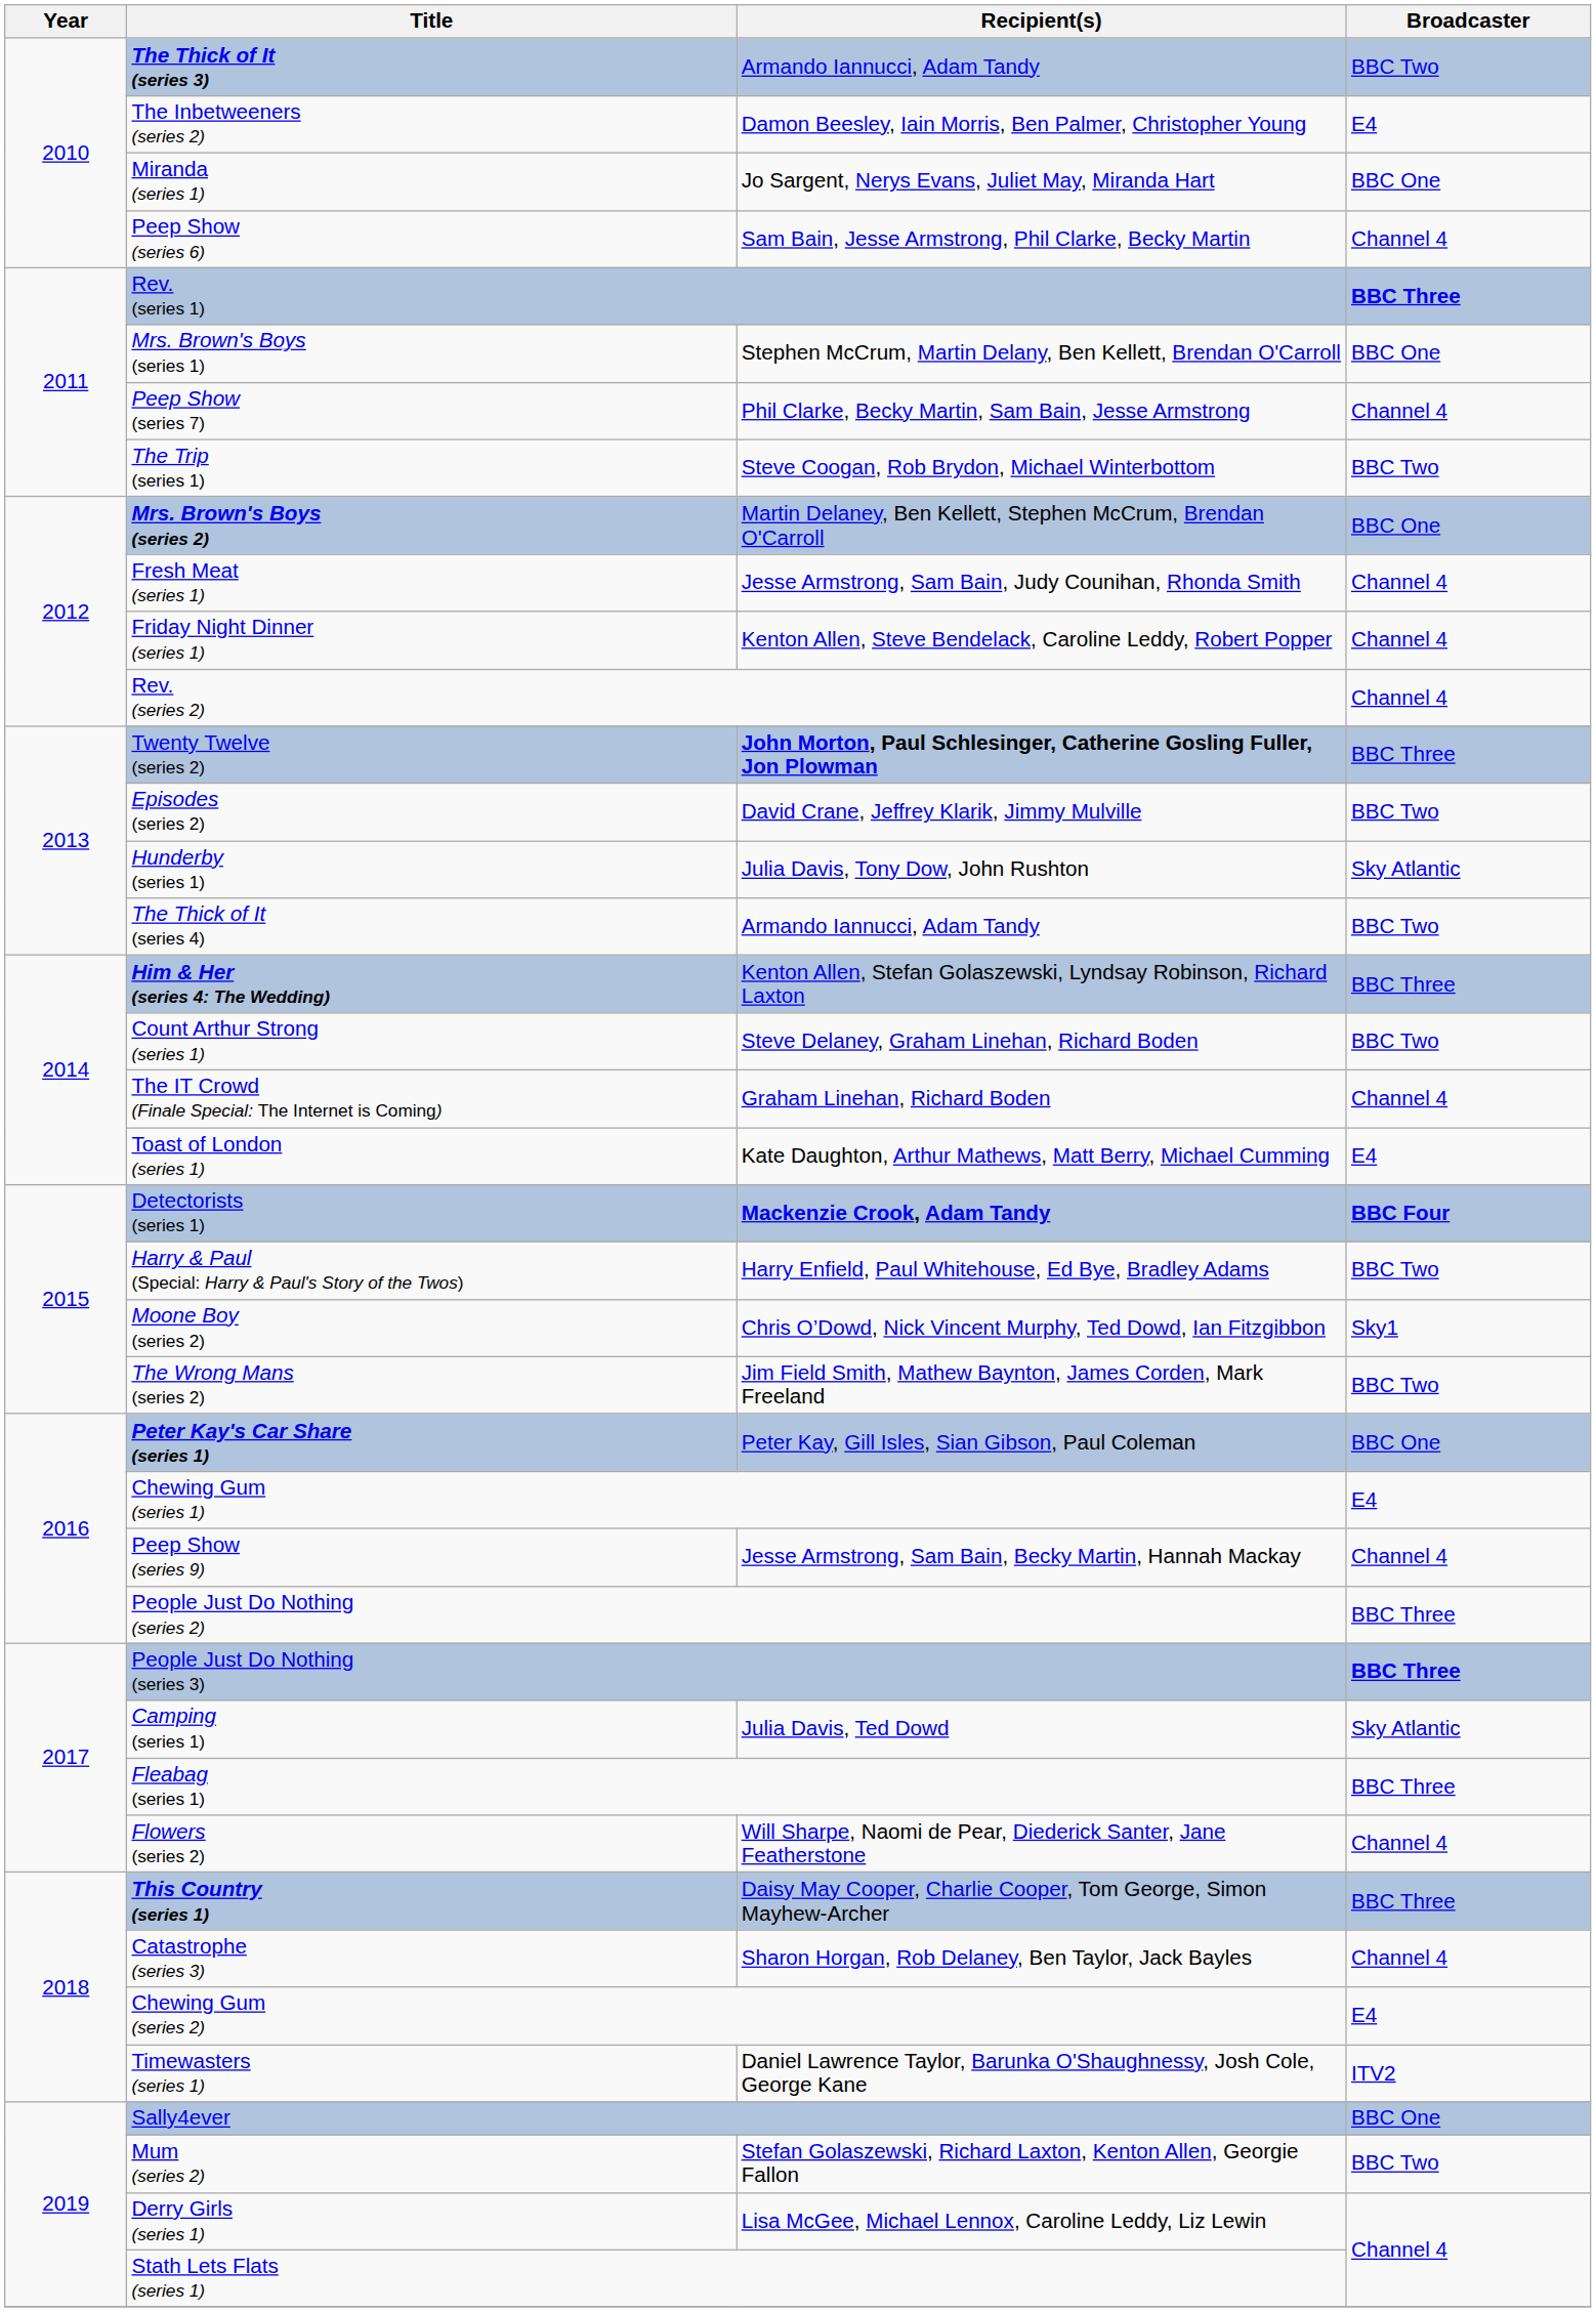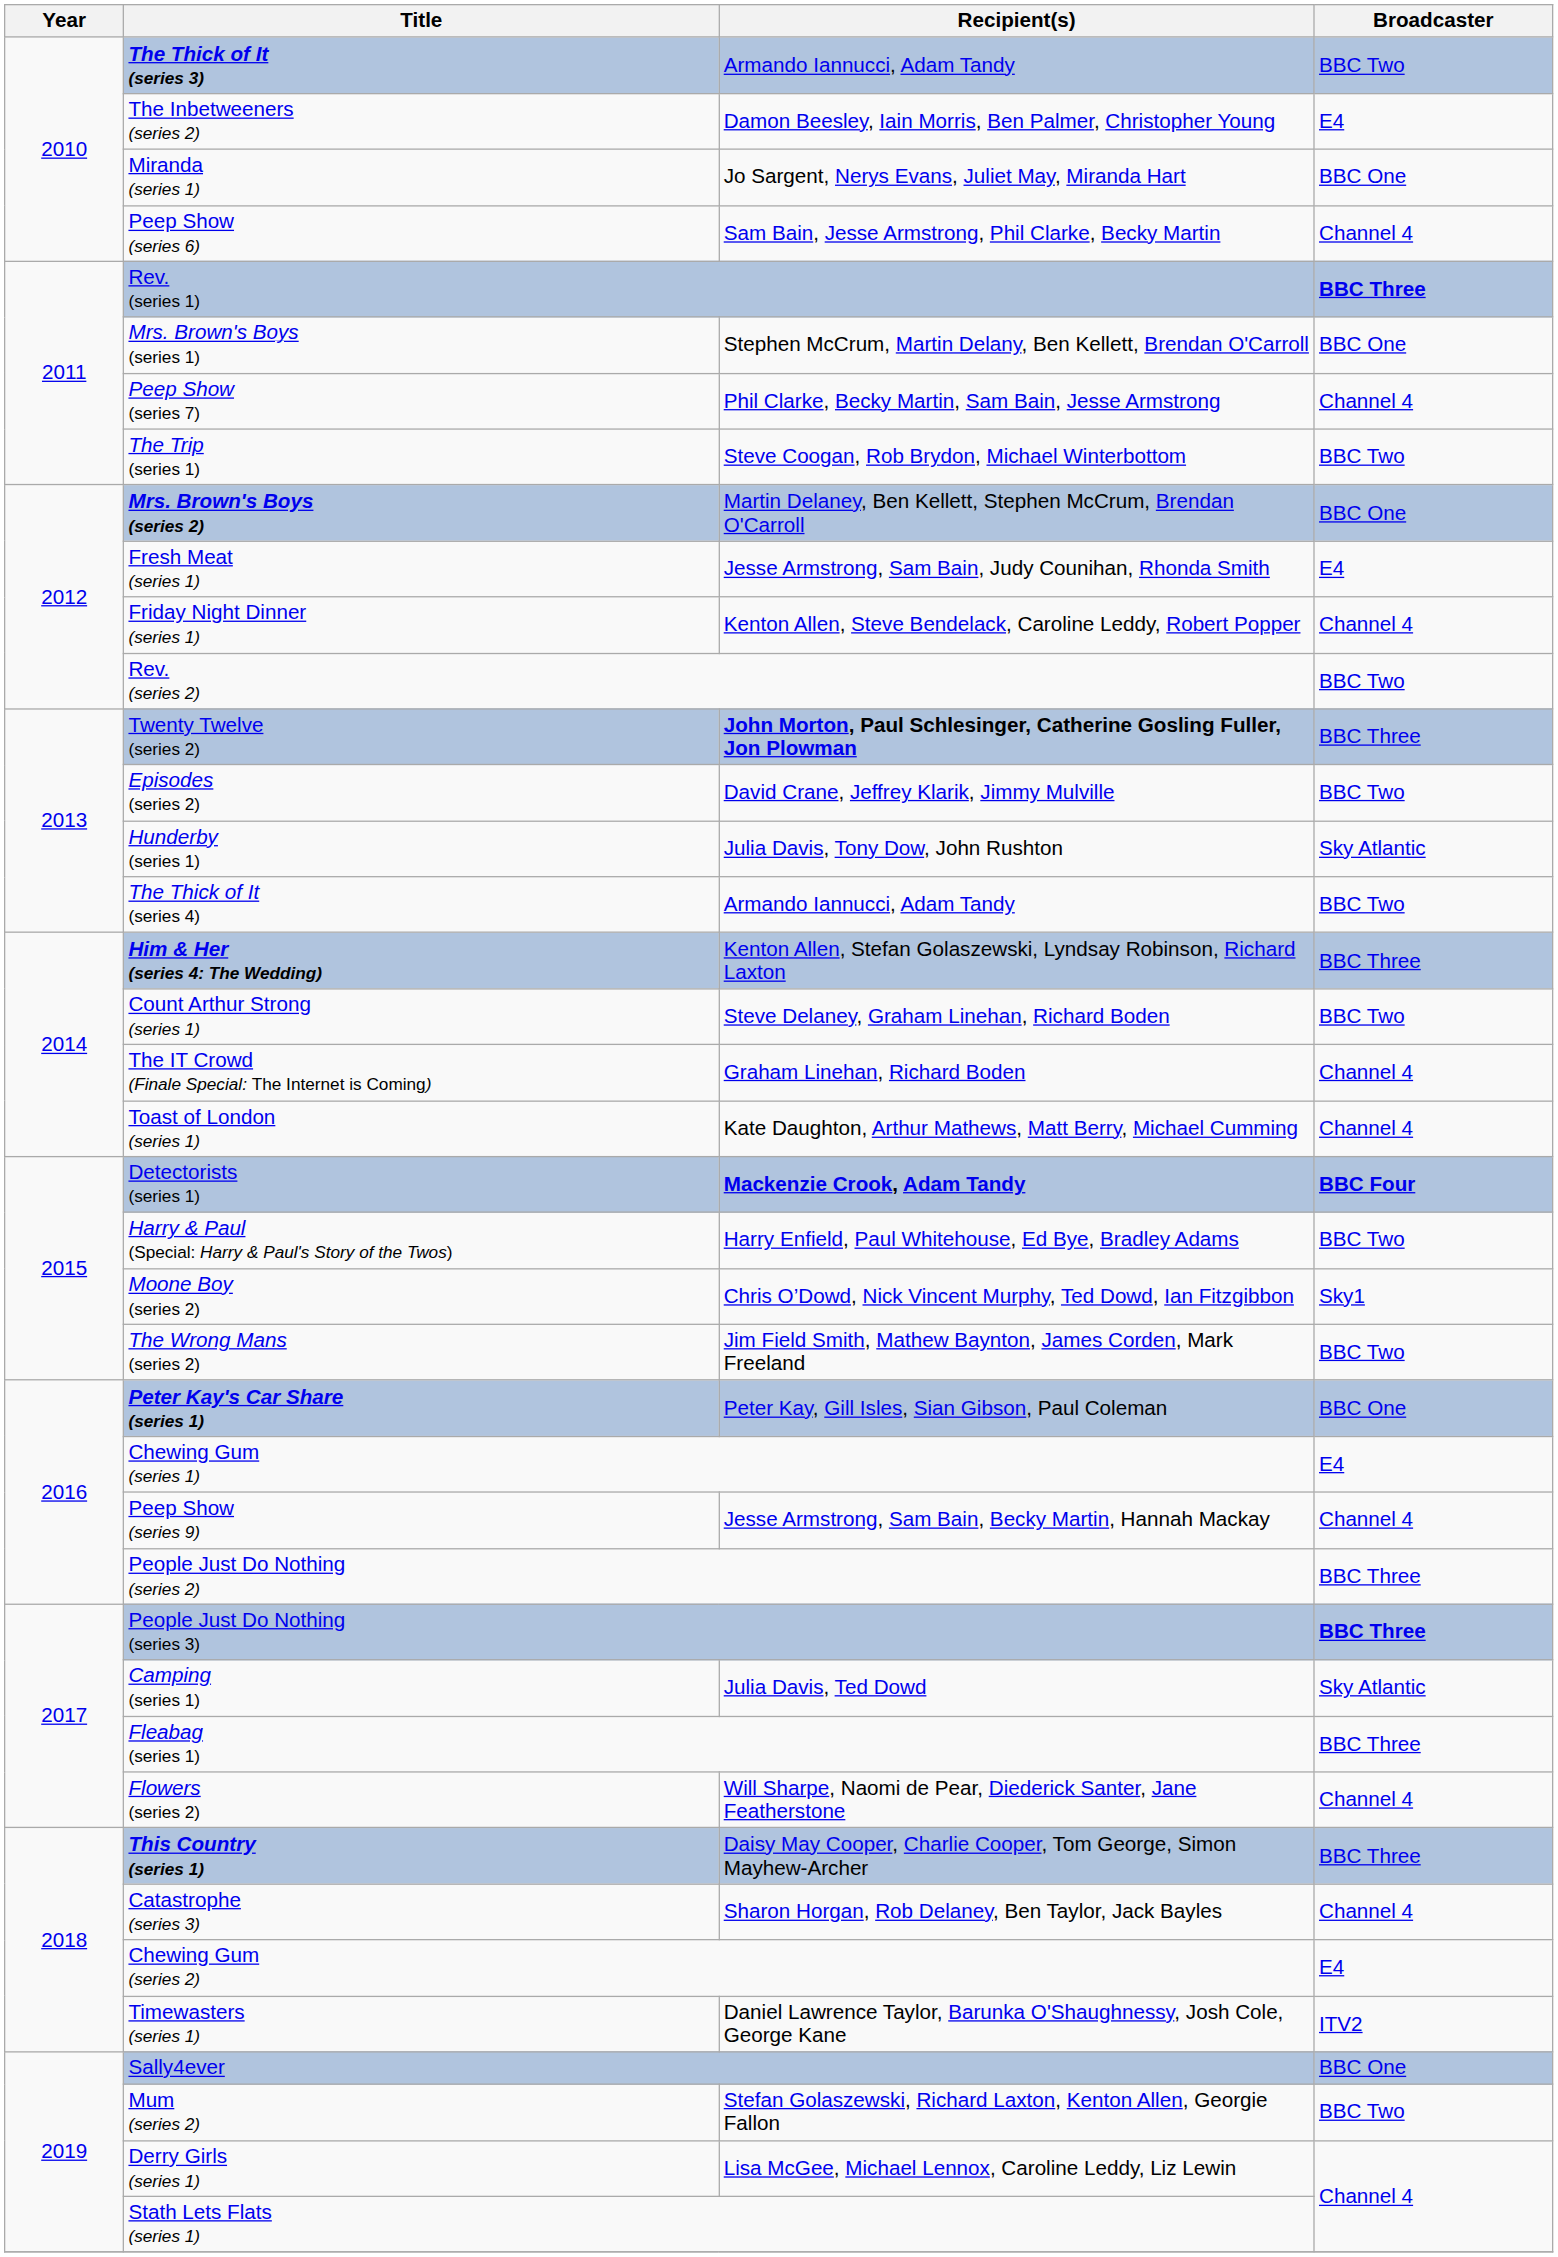Fresh Meat (series 1) | Broadcaster: Channel 4 -> E4
Rev. (series 2) | Broadcaster: Channel 4 -> BBC Two
Toast of London (series 1) | Broadcaster: E4 -> Channel 4
